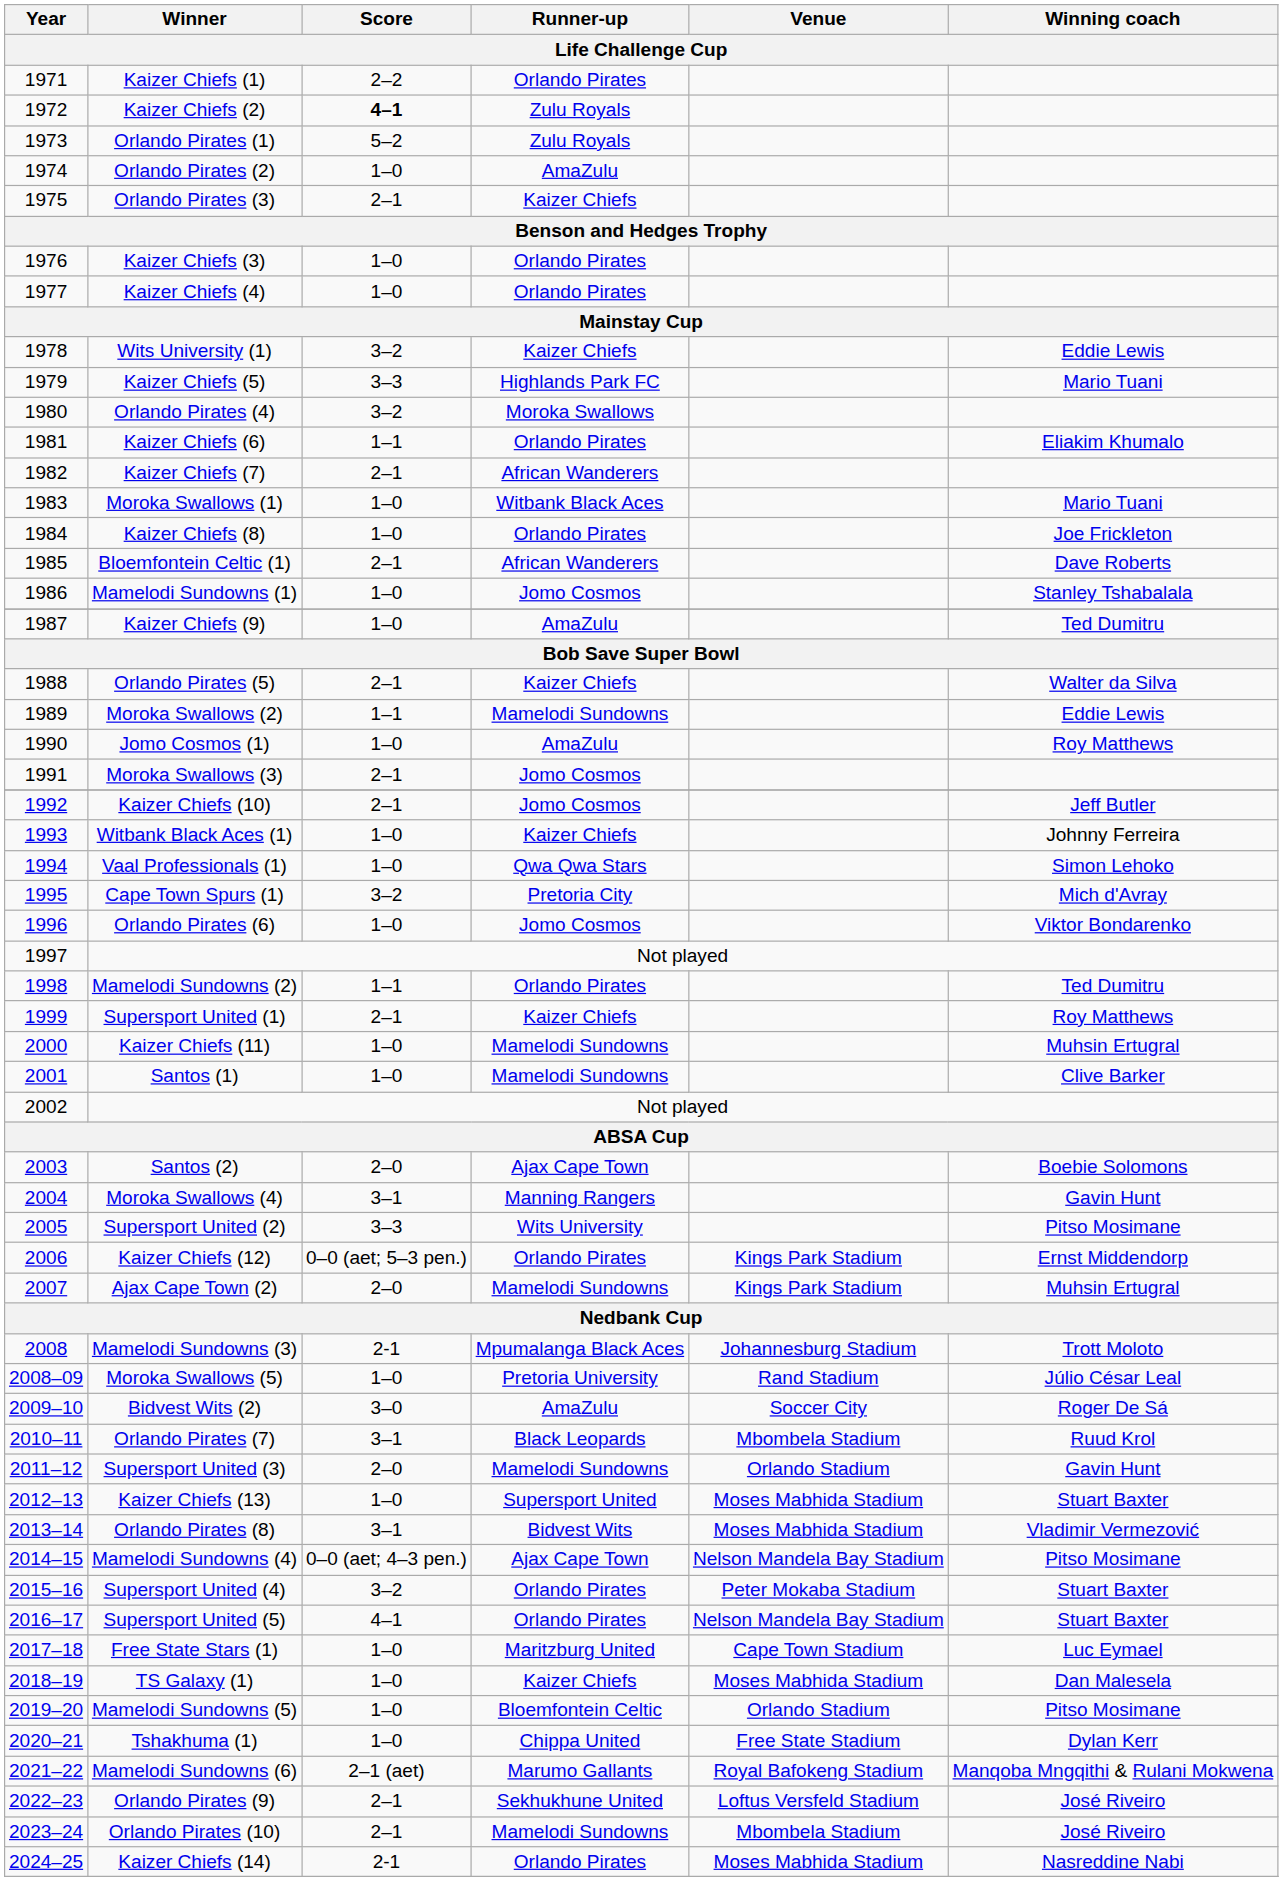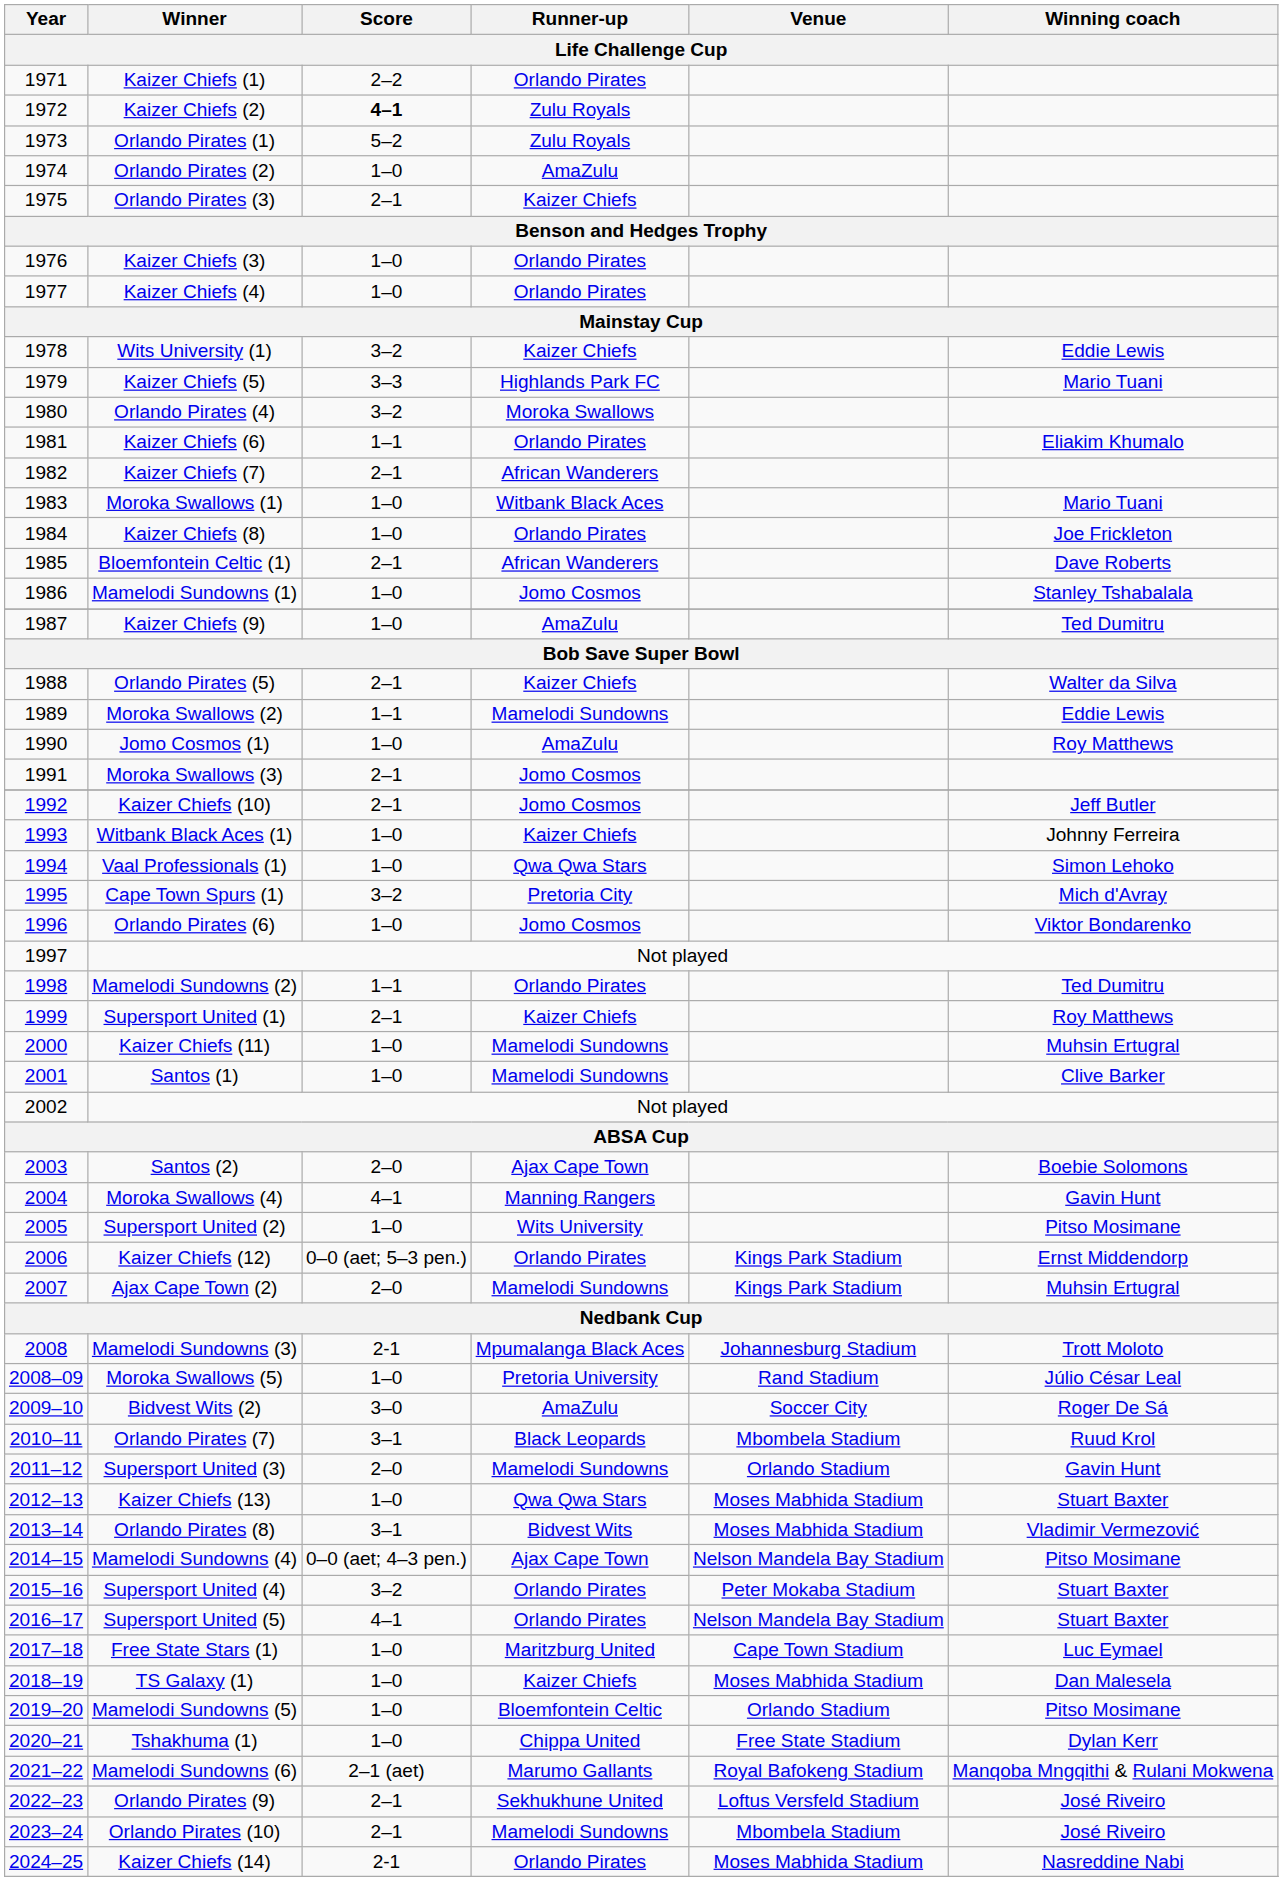Moroka Swallows (4) | Score: 3–1 -> 4–1
Supersport United (2) | Score: 3–3 -> 1–0
Kaizer Chiefs (13) | Runner-up: Supersport United -> Qwa Qwa Stars
